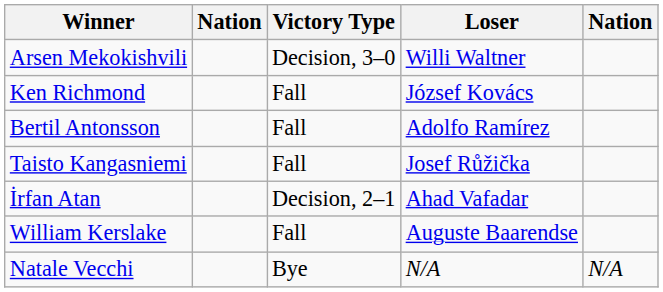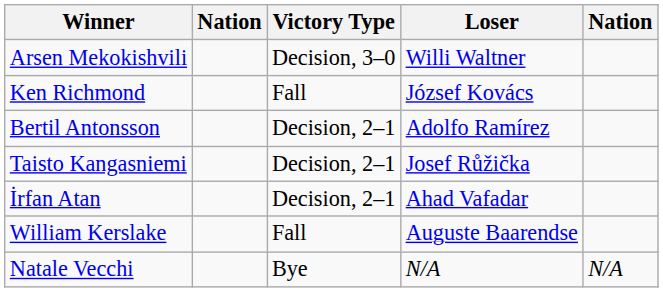Bertil Antonsson | Victory Type: Fall -> Decision, 2–1
Taisto Kangasniemi | Victory Type: Fall -> Decision, 2–1
